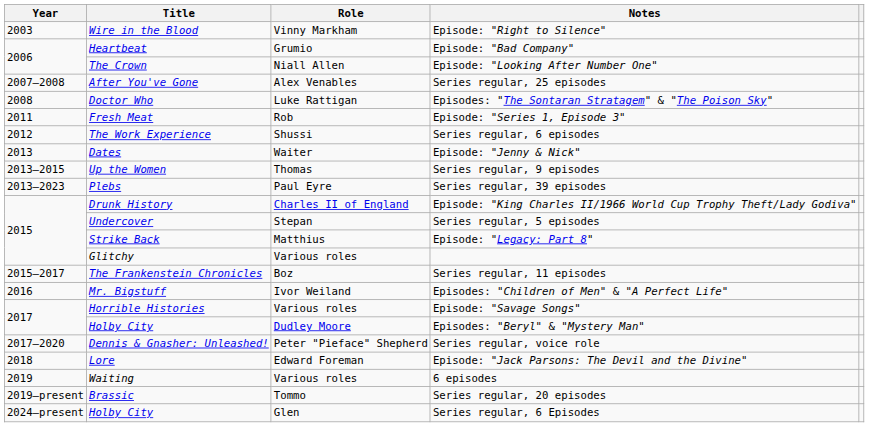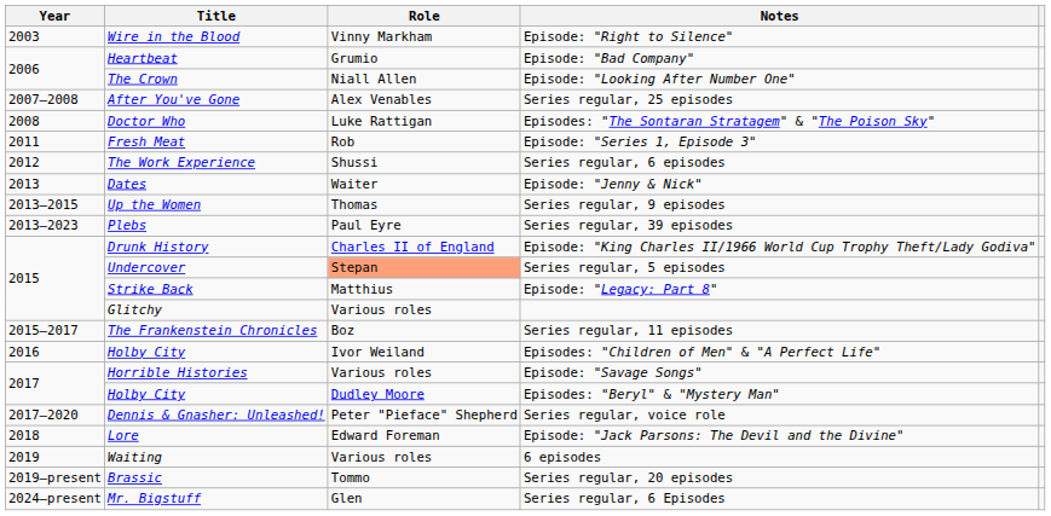Series regular, 5 episodes | Role: no background -> lightsalmon background
Episodes: "Children of Men" & "A Perfect Life" | Title: Mr. Bigstuff -> Holby City
Series regular, 6 Episodes | Title: Holby City -> Mr. Bigstuff
